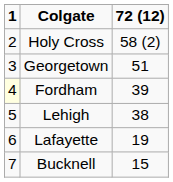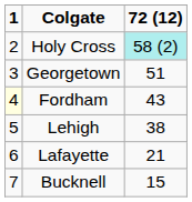Holy Cross | 72 (12): no background -> paleturquoise background
Fordham | 72 (12): 39 -> 43
Lafayette | 72 (12): 19 -> 21
